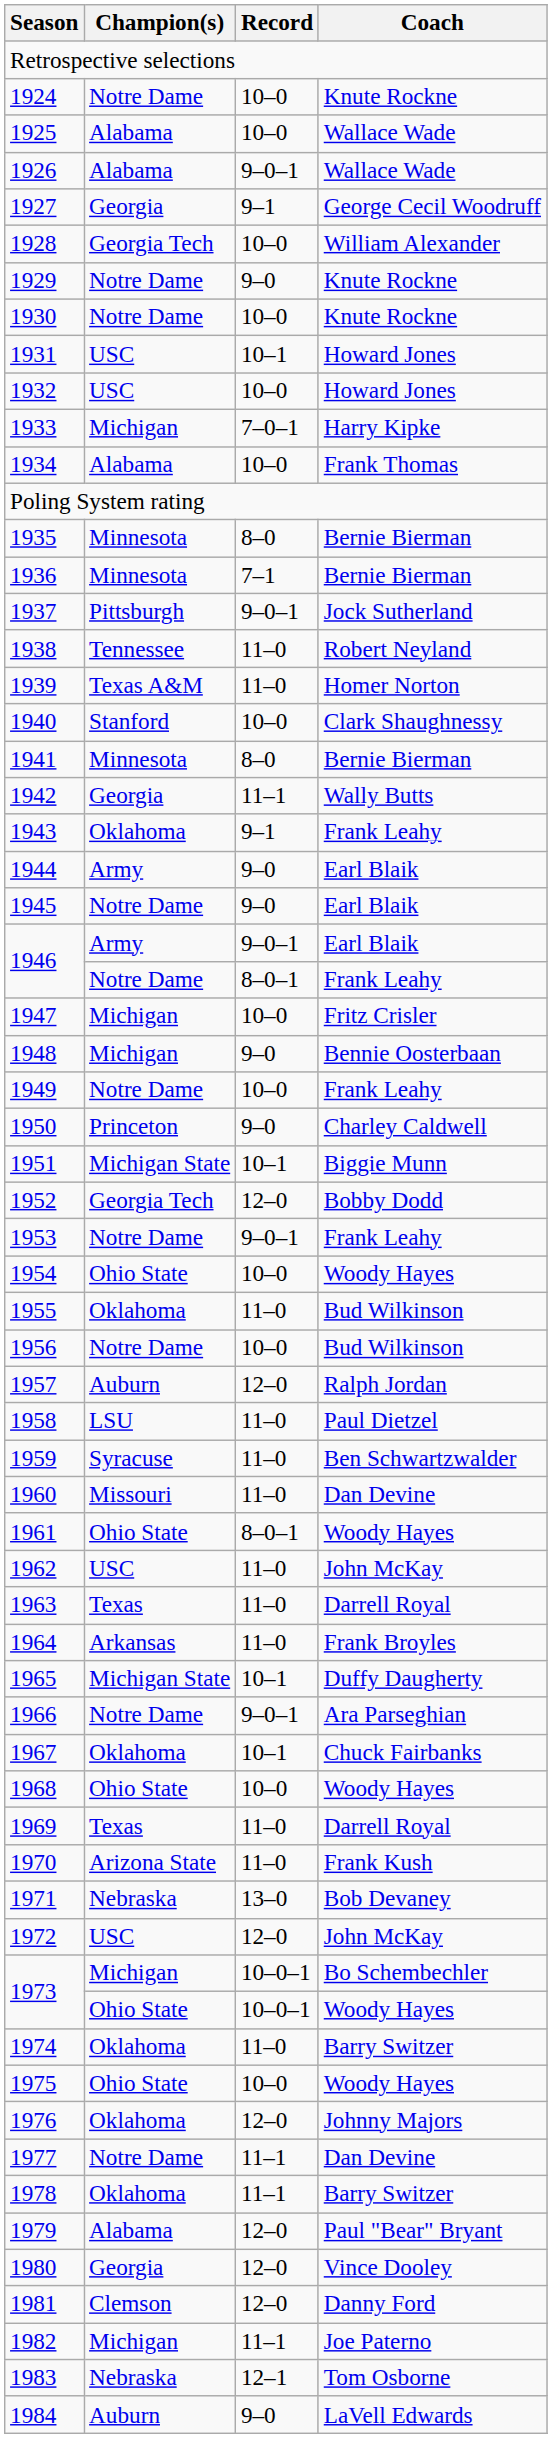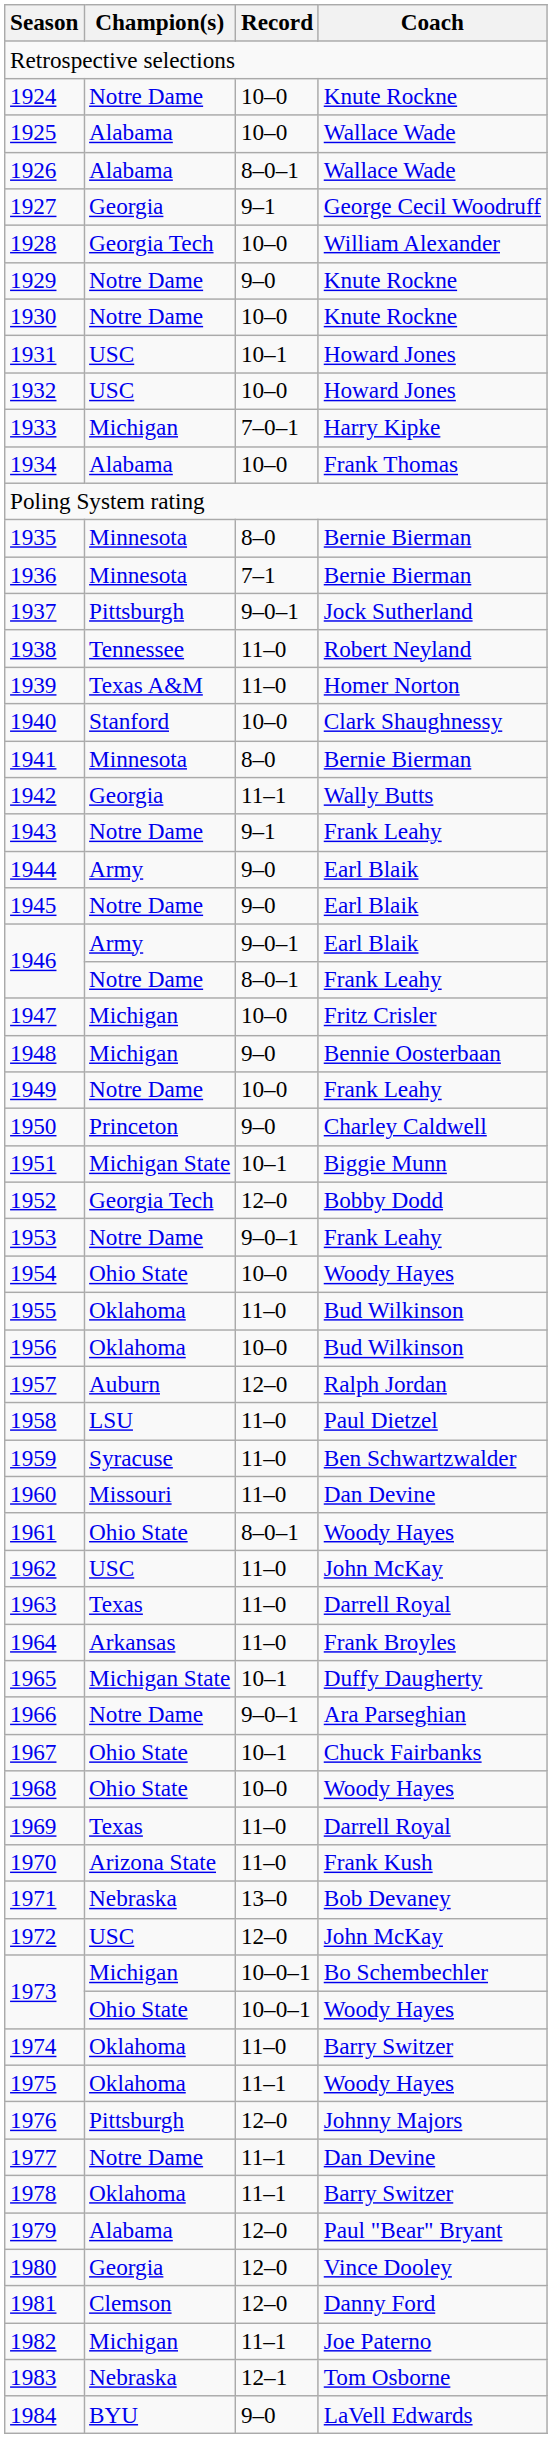1926 | Record: 9–0–1 -> 8–0–1
1943 | Champion(s): Oklahoma -> Notre Dame
1956 | Champion(s): Notre Dame -> Oklahoma
1967 | Champion(s): Oklahoma -> Ohio State
1975 | Champion(s): Ohio State -> Oklahoma
1975 | Record: 10–0 -> 11–1
1976 | Champion(s): Oklahoma -> Pittsburgh
1984 | Champion(s): Auburn -> BYU
